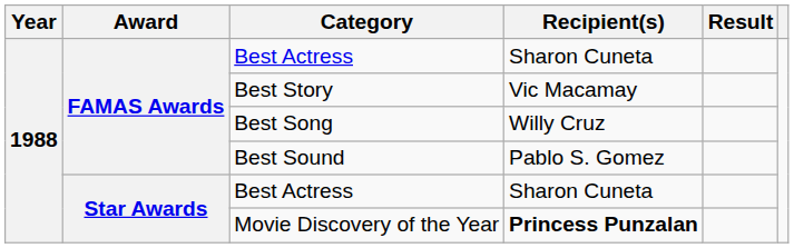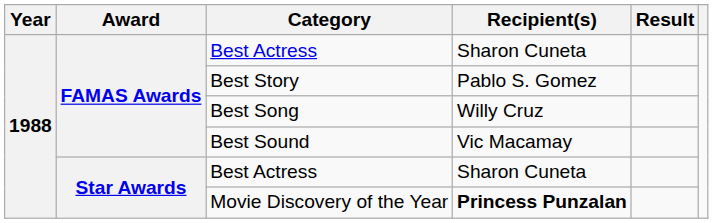Best Story | Recipient(s): Vic Macamay -> Pablo S. Gomez
Best Sound | Recipient(s): Pablo S. Gomez -> Vic Macamay
